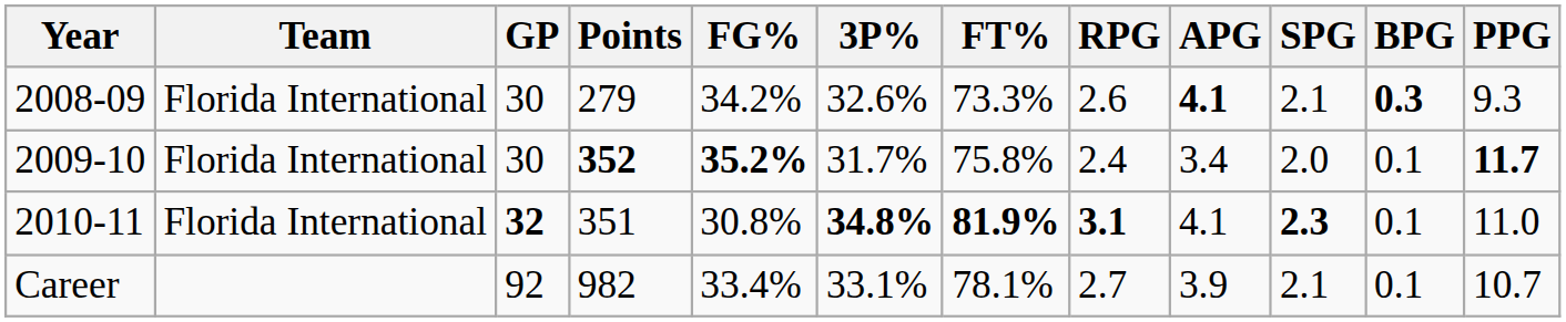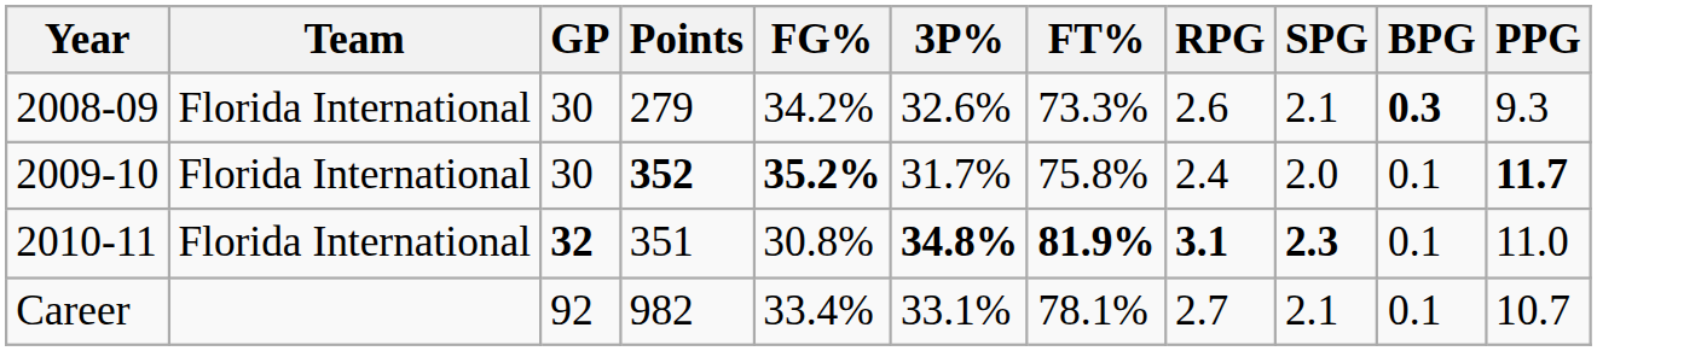- column: APG | 4.1 | 3.4 | 4.1 | 3.9
